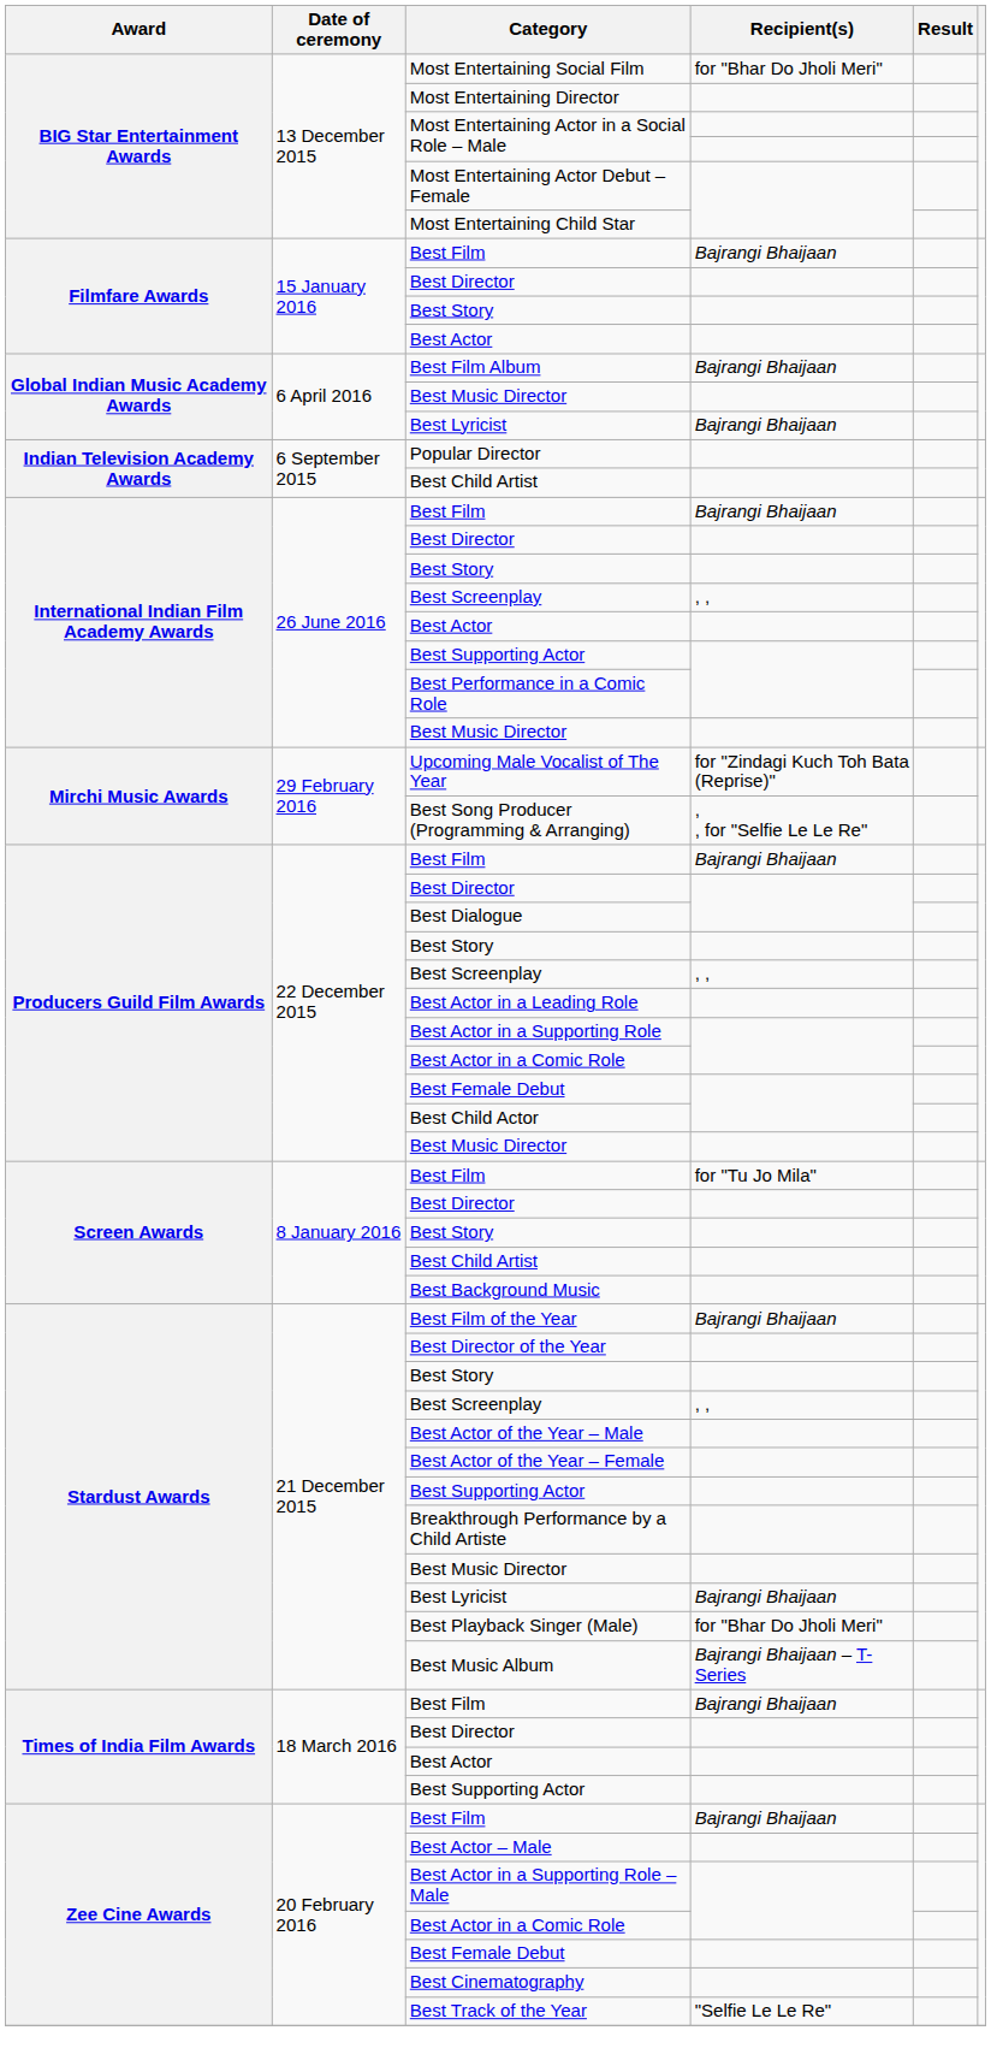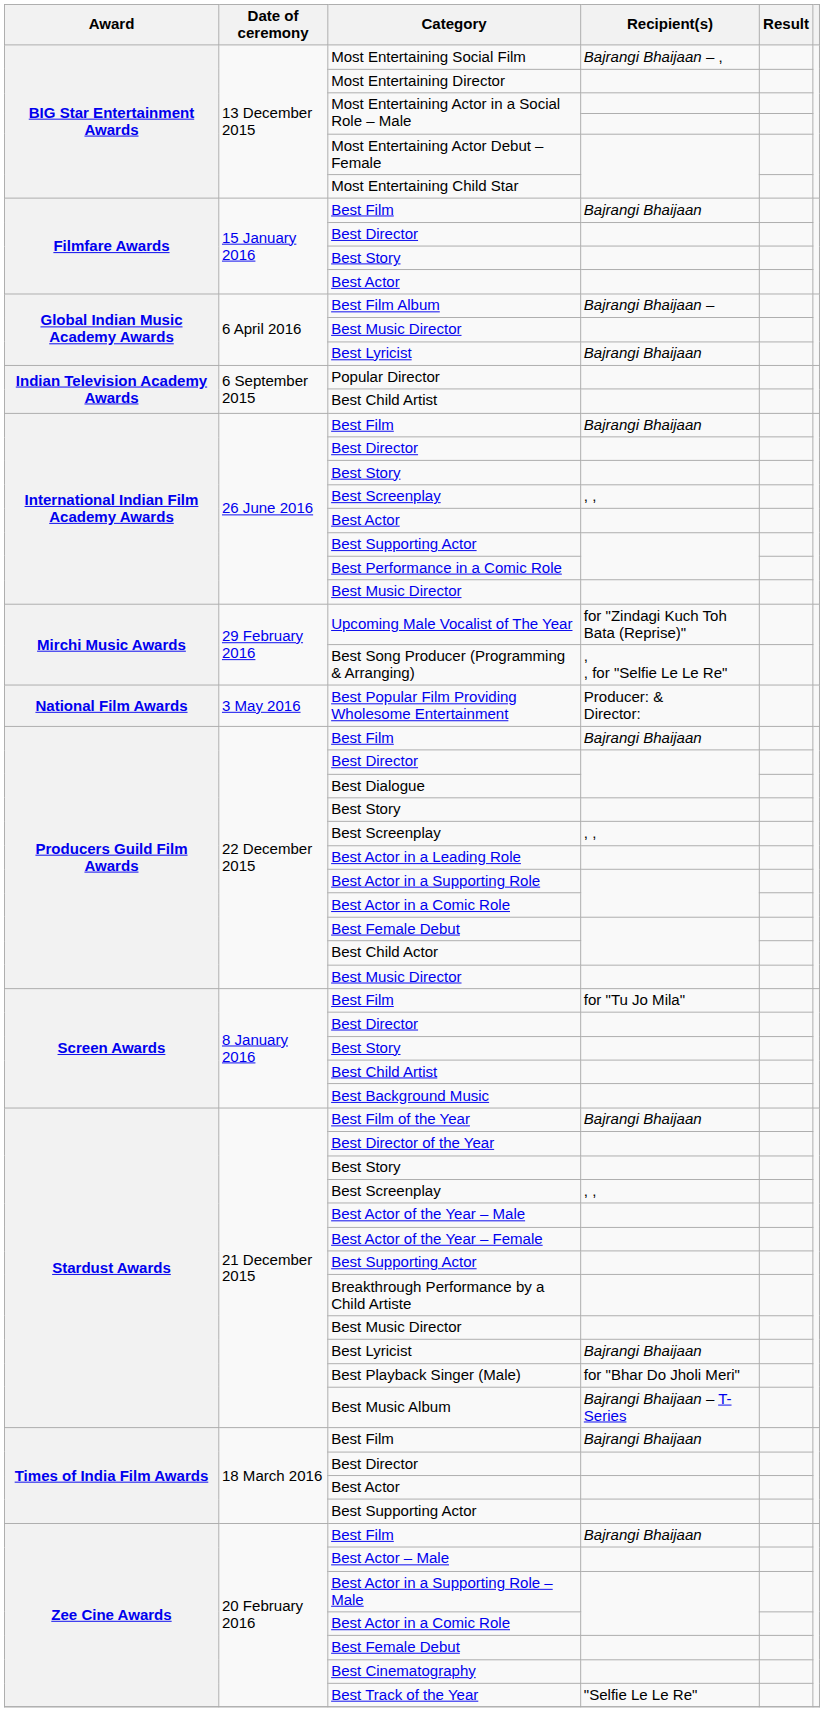Most Entertaining Social Film | Recipient(s): for "Bhar Do Jholi Meri" -> Bajrangi Bhaijaan – ,
Best Film Album | Recipient(s): Bajrangi Bhaijaan -> Bajrangi Bhaijaan –
+ row: National Film Awards | 3 May 2016 | Best Popular Film Providing Wholesome Entertainment | Producer: & Director:
